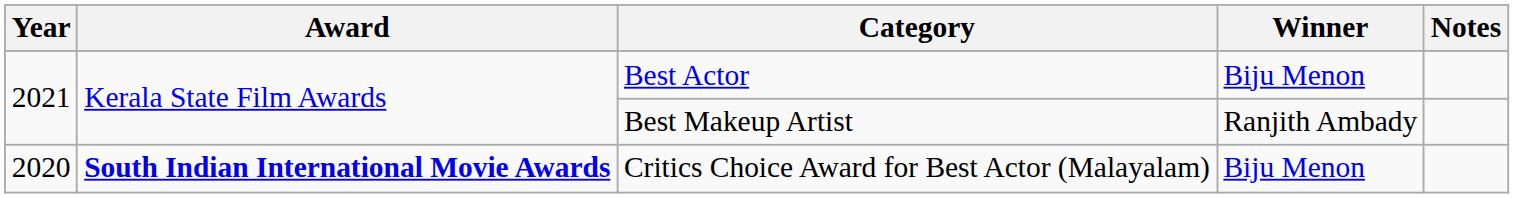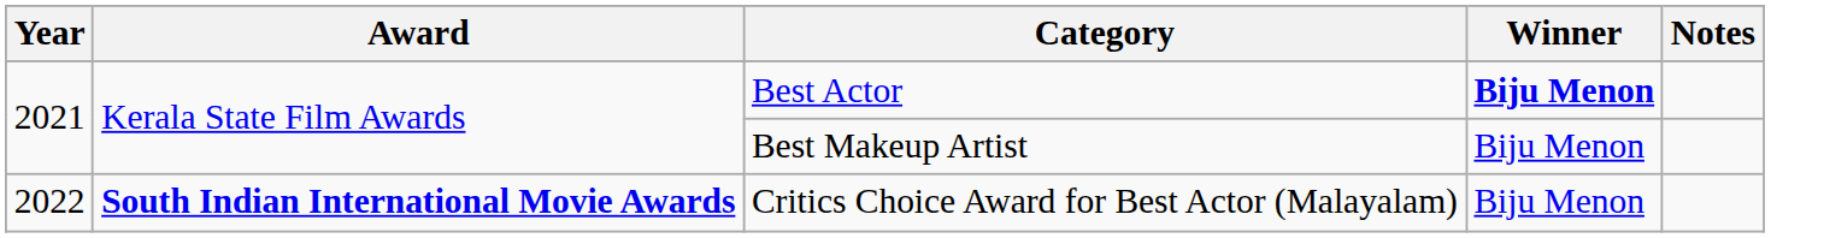Best Actor | Winner: normal -> bold
Best Makeup Artist | Winner: Ranjith Ambady -> Biju Menon
Critics Choice Award for Best Actor (Malayalam) | Year: 2020 -> 2022
